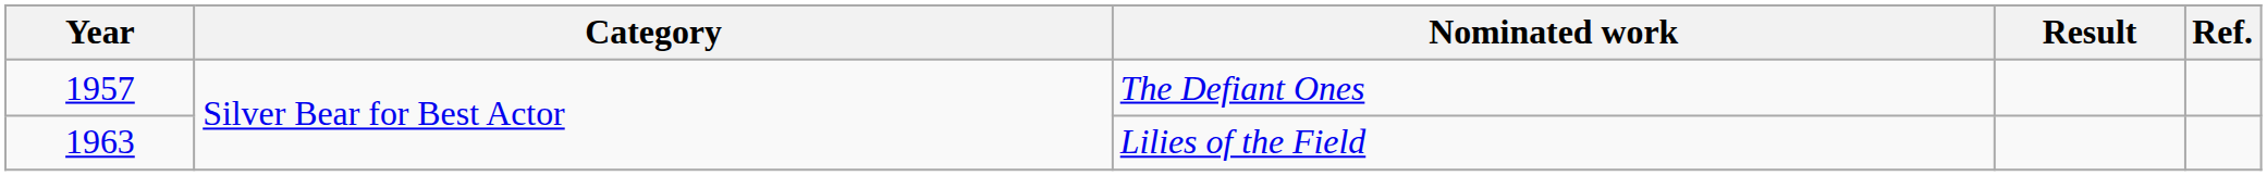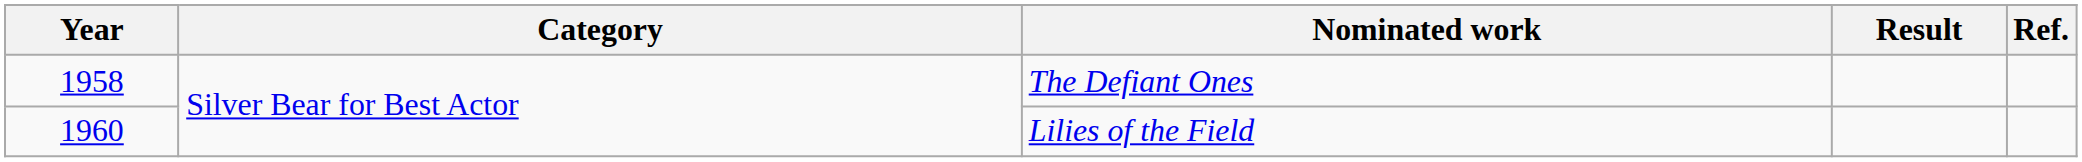The Defiant Ones | Year: 1957 -> 1958
Lilies of the Field | Year: 1963 -> 1960
